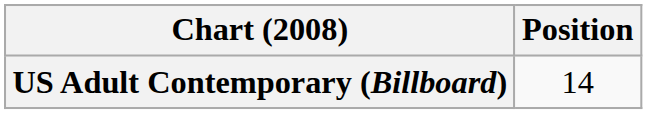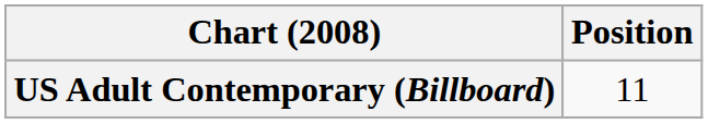US Adult Contemporary (Billboard) | Position: 14 -> 11
